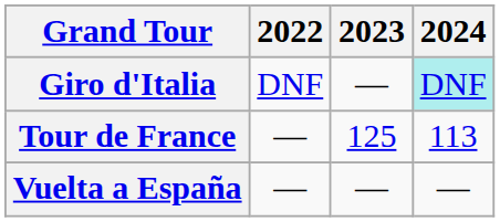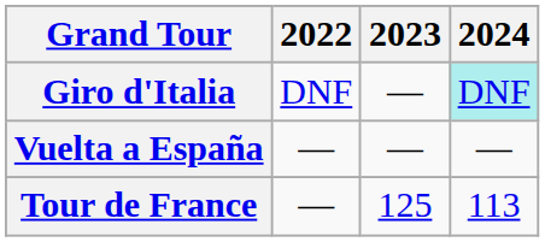rows swapped: Tour de France <-> Vuelta a España
